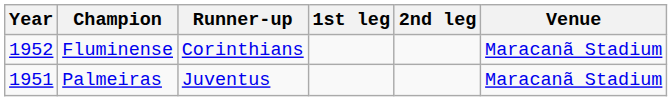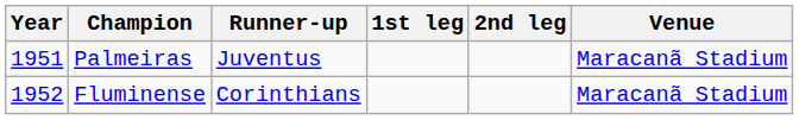rows swapped: Palmeiras <-> Fluminense
